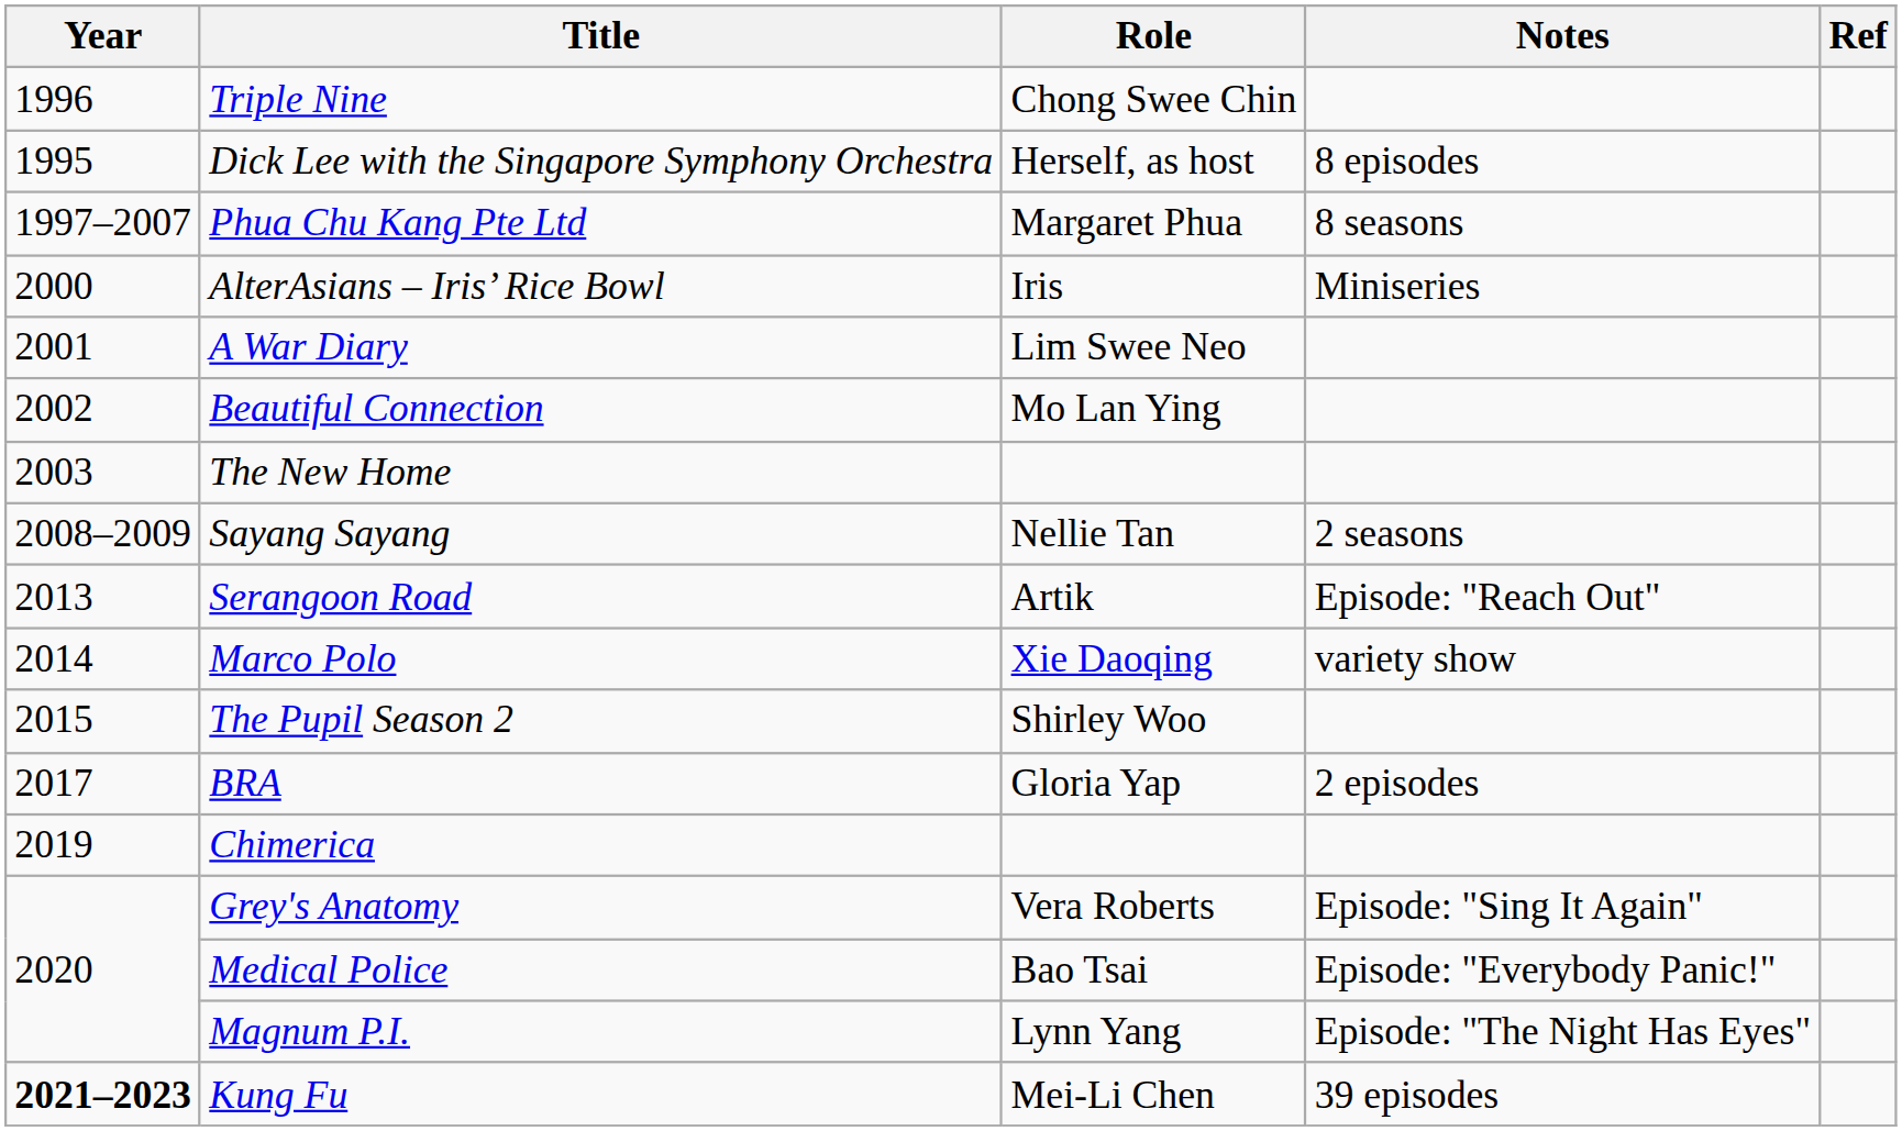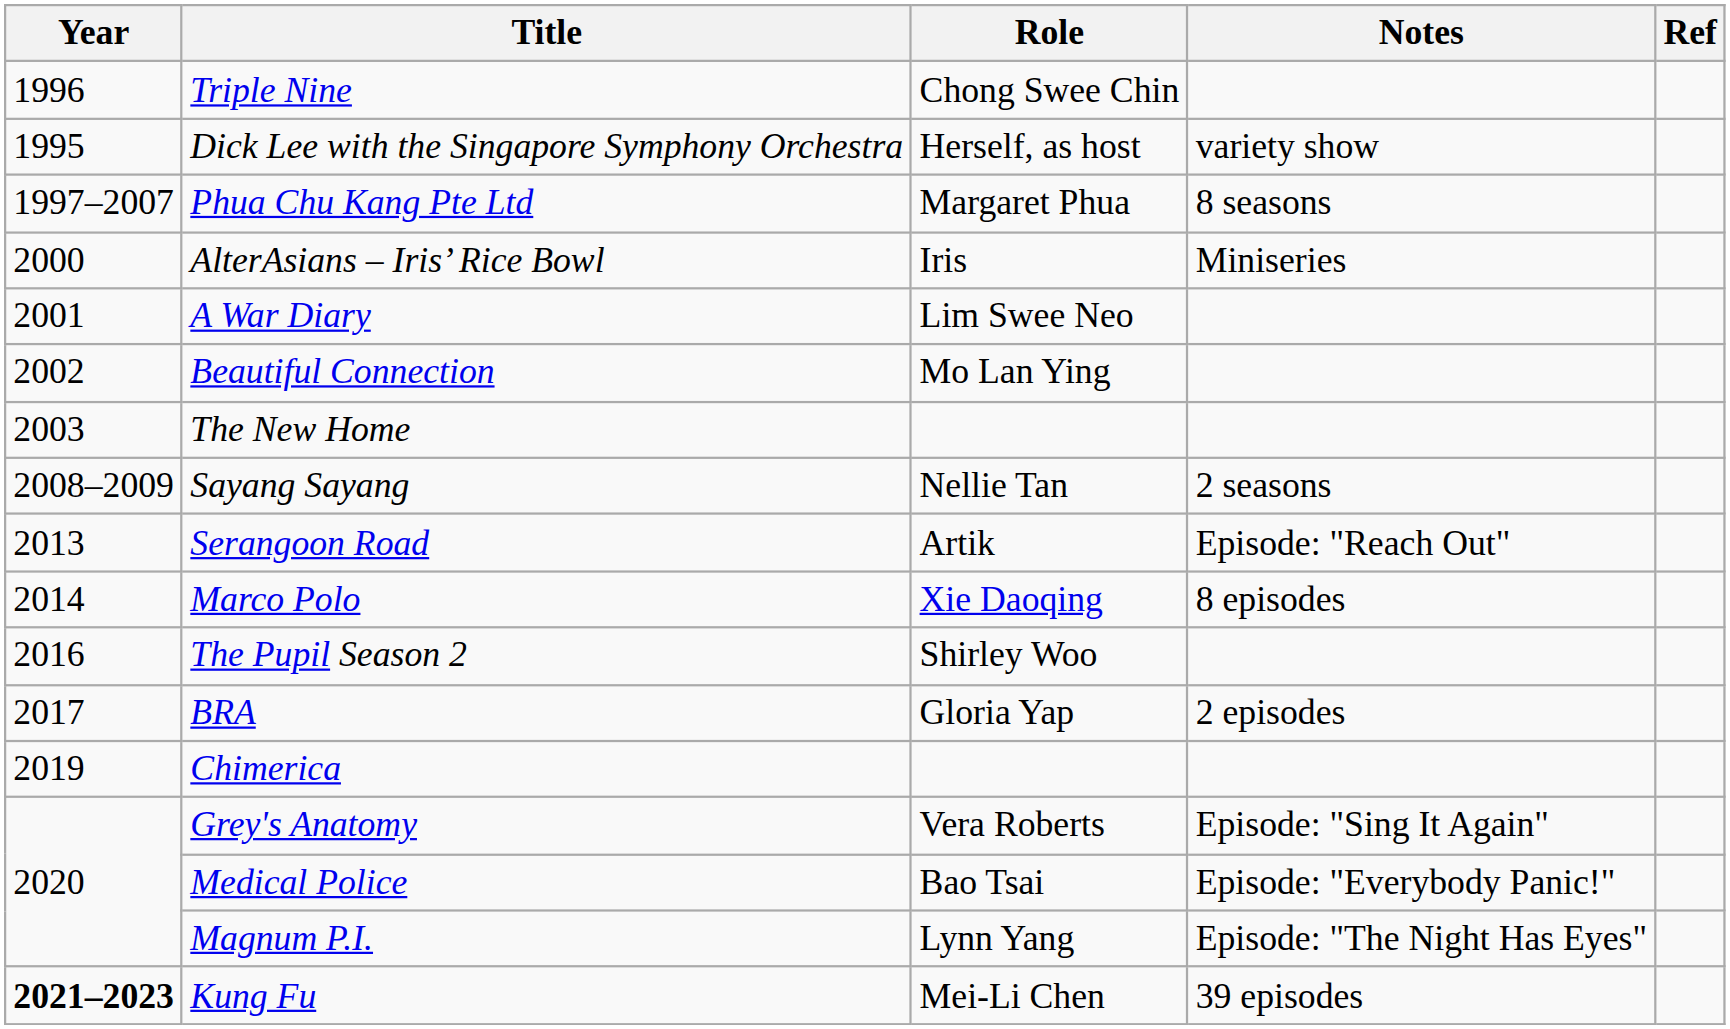Dick Lee with the Singapore Symphony Orchestra | Notes: 8 episodes -> variety show
Marco Polo | Notes: variety show -> 8 episodes
The Pupil Season 2 | Year: 2015 -> 2016
